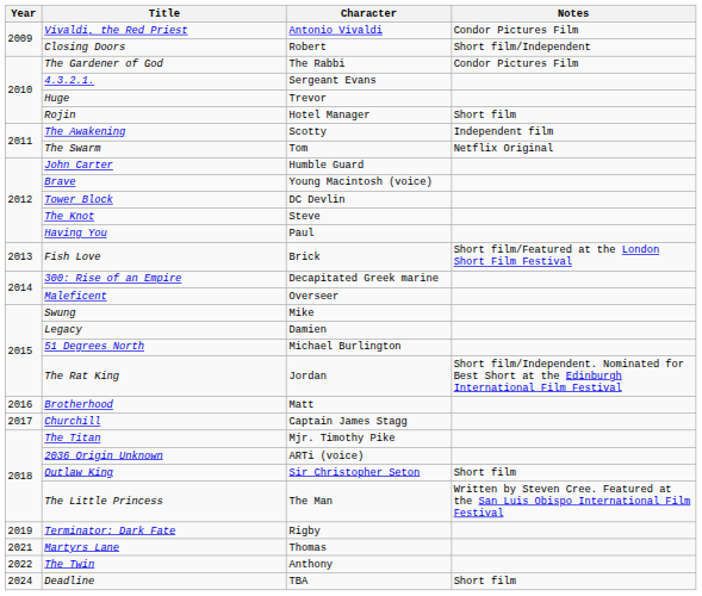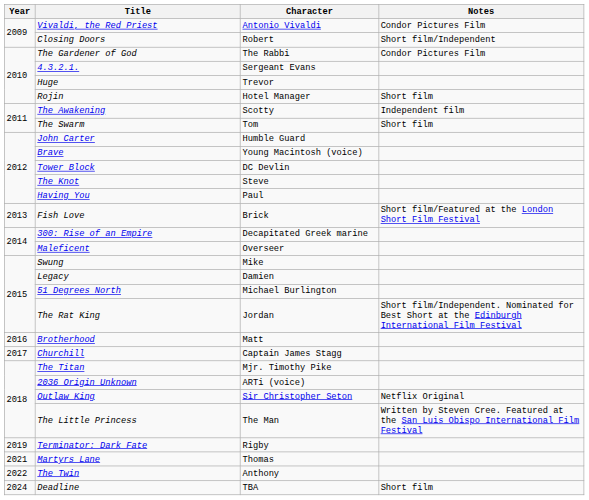The Swarm | Notes: Netflix Original -> Short film
Outlaw King | Notes: Short film -> Netflix Original
